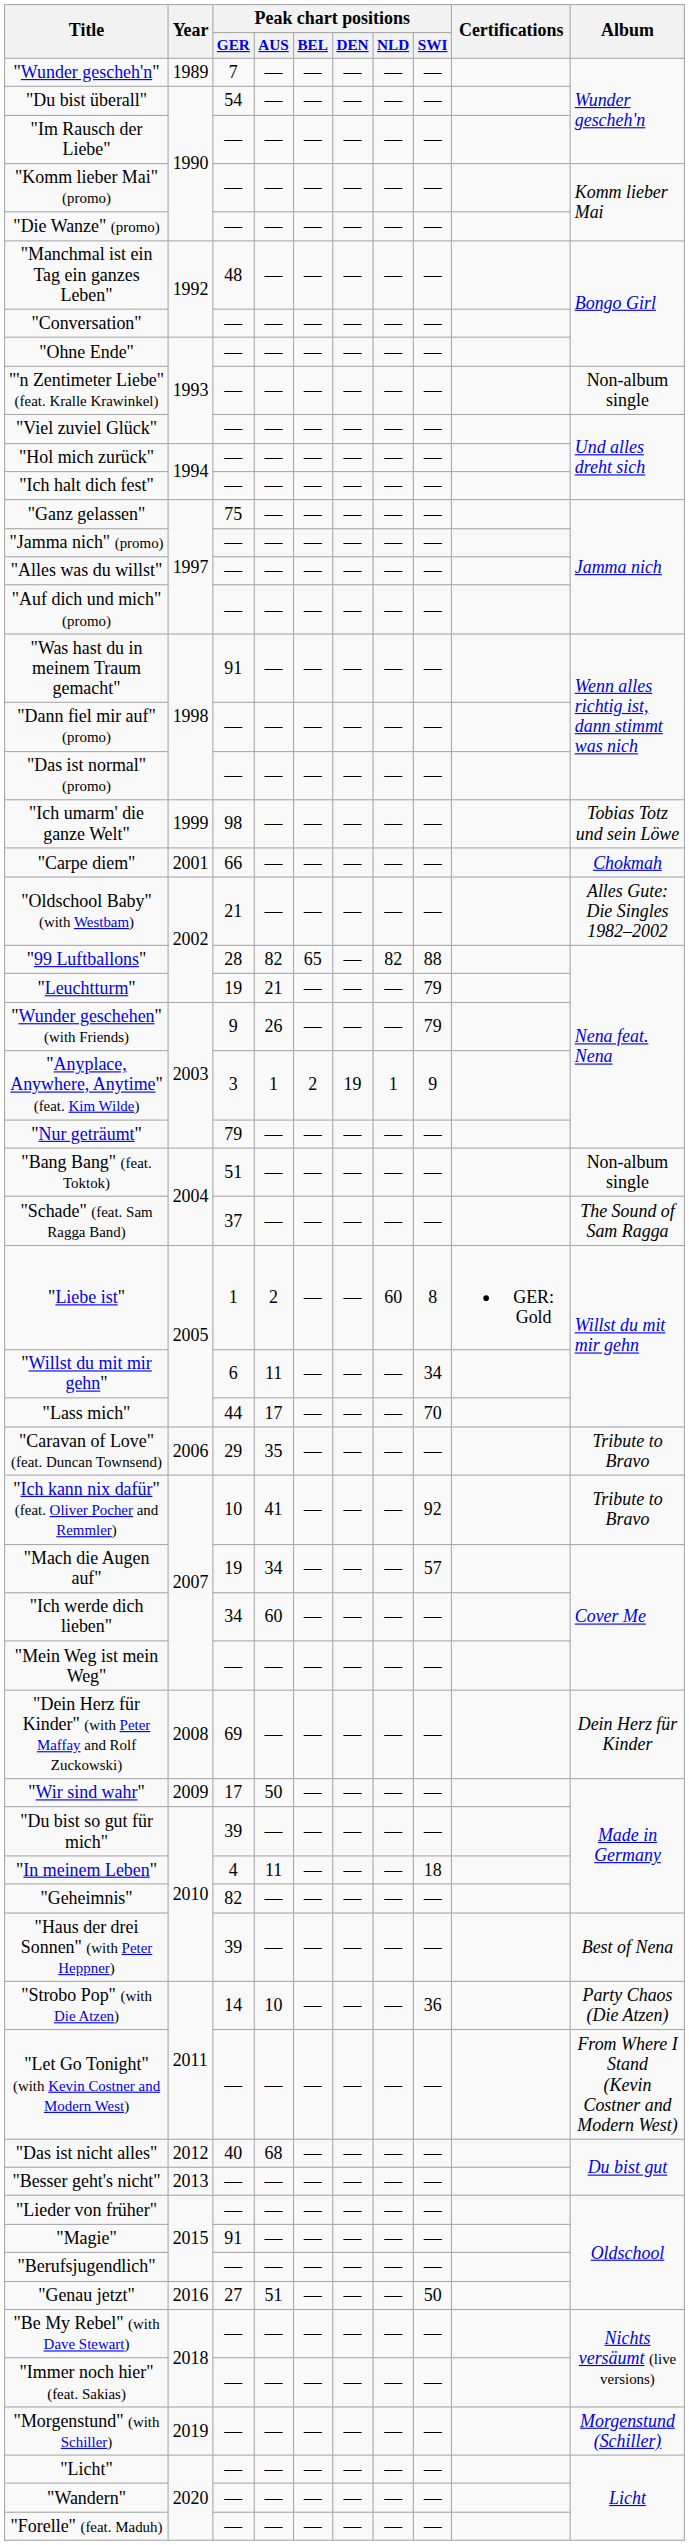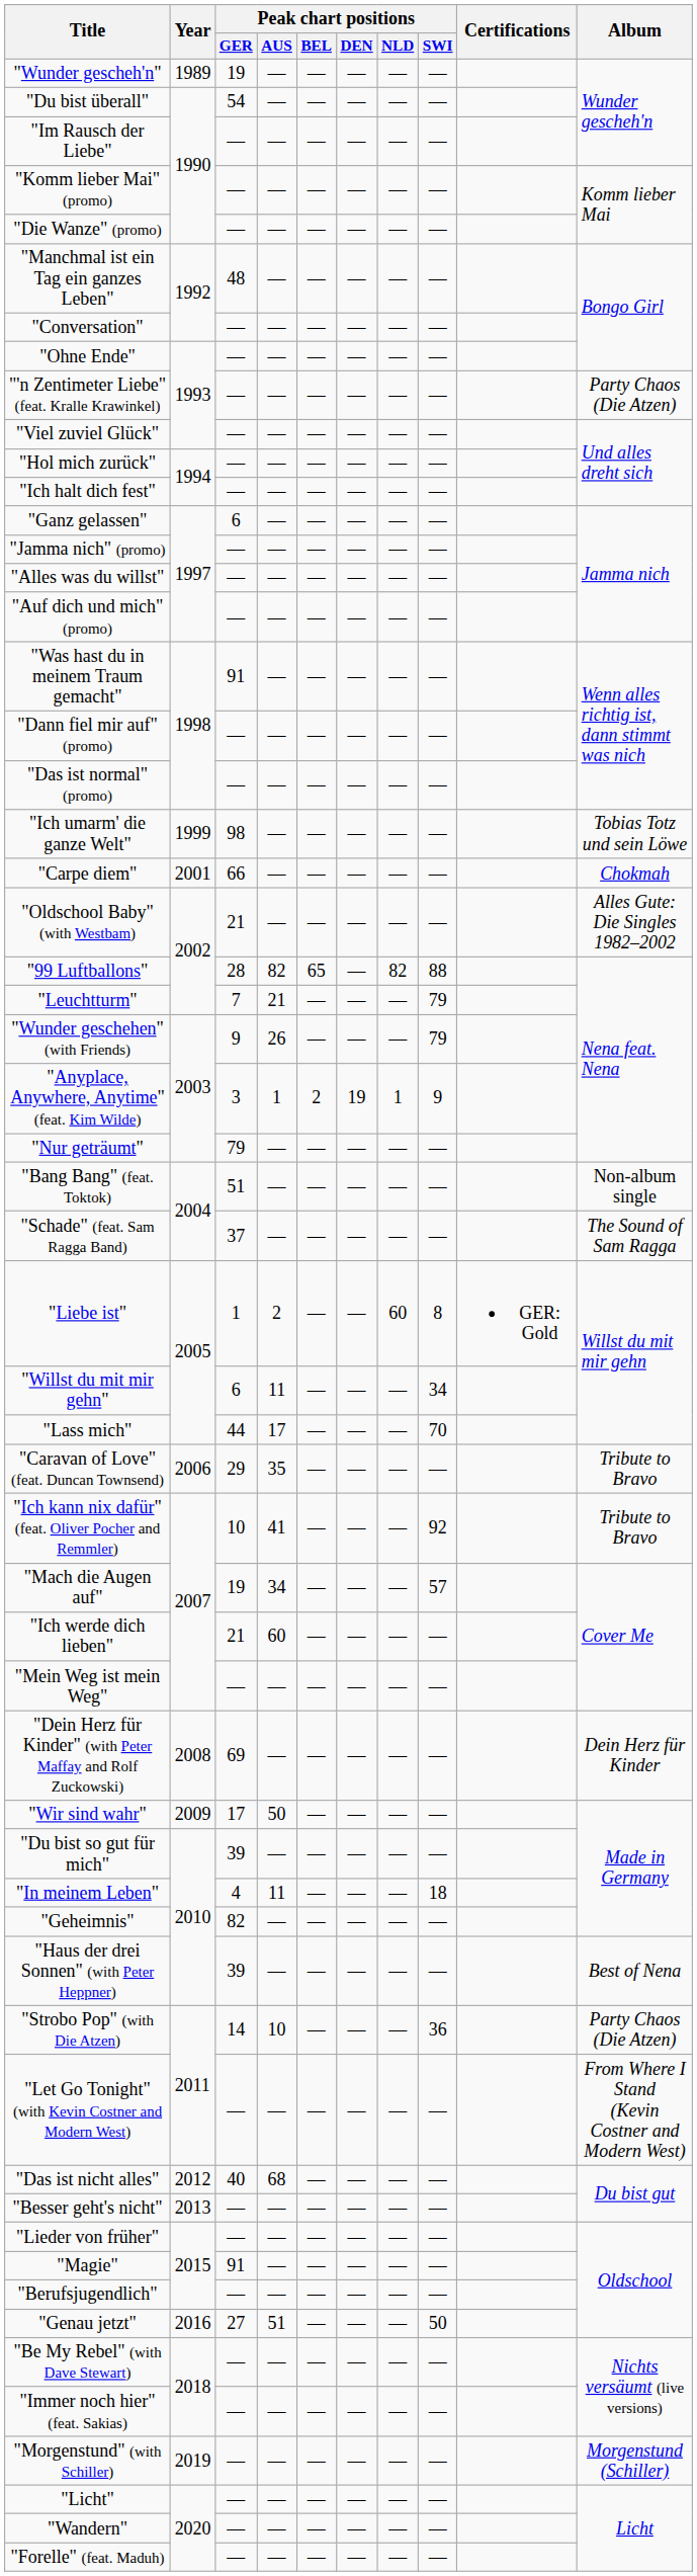"Wunder gescheh'n" | Peak chart positions / GER: 7 -> 19
"'n Zentimeter Liebe" (feat. Kralle Krawinkel) | Album: Non-album single -> Party Chaos (Die Atzen)
"Ganz gelassen" | Peak chart positions / GER: 75 -> 6
"Leuchtturm" | Peak chart positions / GER: 19 -> 7
"Ich werde dich lieben" | Peak chart positions / GER: 34 -> 21
